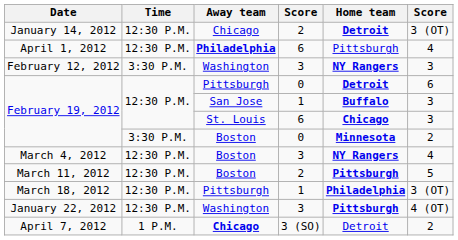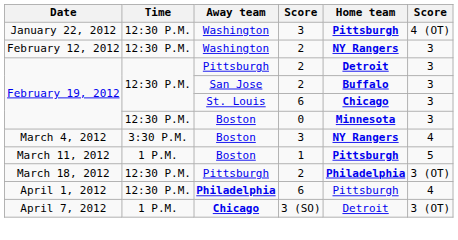- row: January 14, 2012 | 12:30 P.M. | Chicago | 2 | Detroit | 3 (OT)
rows swapped: January 22, 2012 <-> April 1, 2012
February 12, 2012 | Time: 3:30 P.M. -> 12:30 P.M.
February 12, 2012 | column 4: 3 -> 2
February 19, 2012 / Pittsburgh | column 4: 0 -> 2
February 19, 2012 / Pittsburgh | column 6: 6 -> 3
February 19, 2012 / San Jose | column 4: 1 -> 2
February 19, 2012 / Boston | Time: 3:30 P.M. -> 12:30 P.M.
February 19, 2012 / Boston | column 6: 2 -> 3
March 4, 2012 | Time: 12:30 P.M. -> 3:30 P.M.
March 11, 2012 | Time: 12:30 P.M. -> 1 P.M.
March 11, 2012 | column 4: 2 -> 1
March 18, 2012 | column 4: 1 -> 2
April 7, 2012 | column 6: 2 -> 3 (OT)
